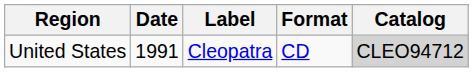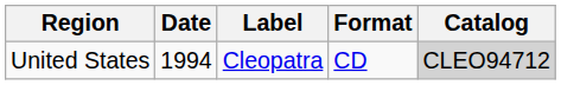United States | Date: 1991 -> 1994
